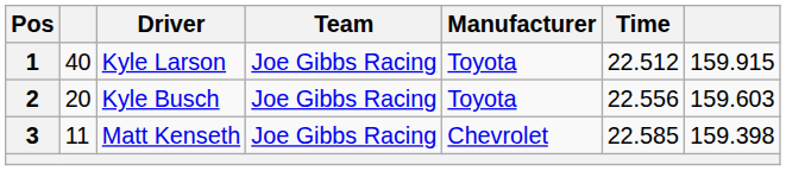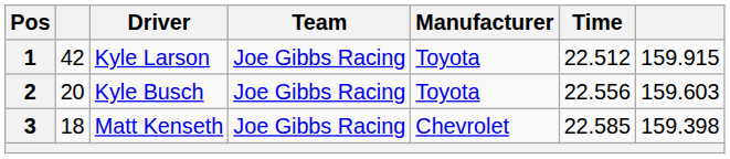1 | column 2: 40 -> 42
3 | column 2: 11 -> 18
